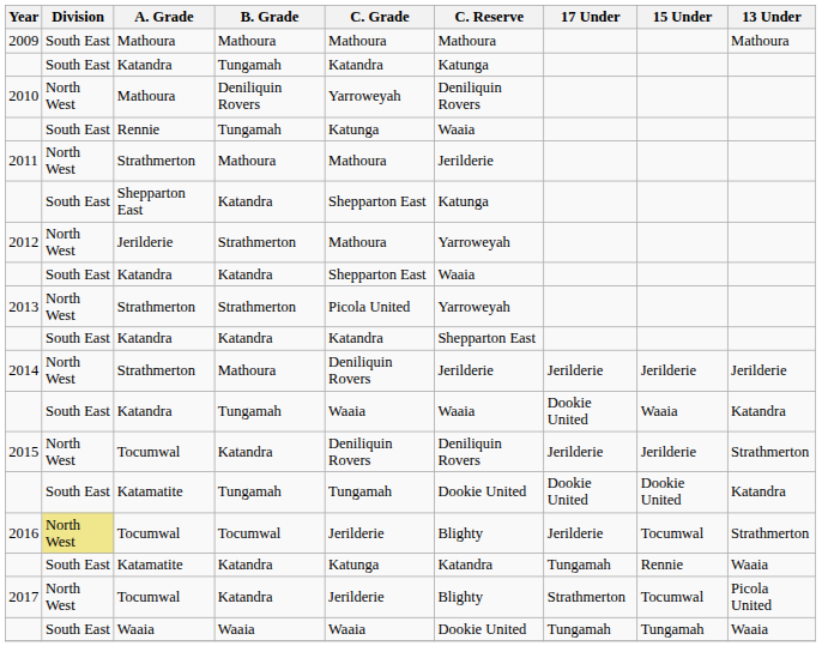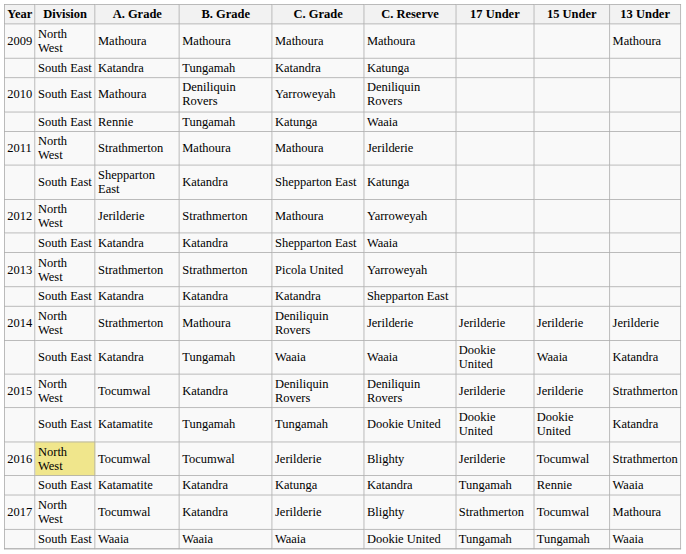2009 | Division: South East -> North West
2010 | Division: North West -> South East
2017 | 13 Under: Picola United -> Mathoura
